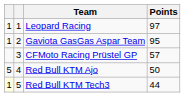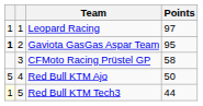Gaviota GasGas Aspar Team | column 1: normal -> bold
CFMoto Racing Prüstel GP | Points: 57 -> 58
